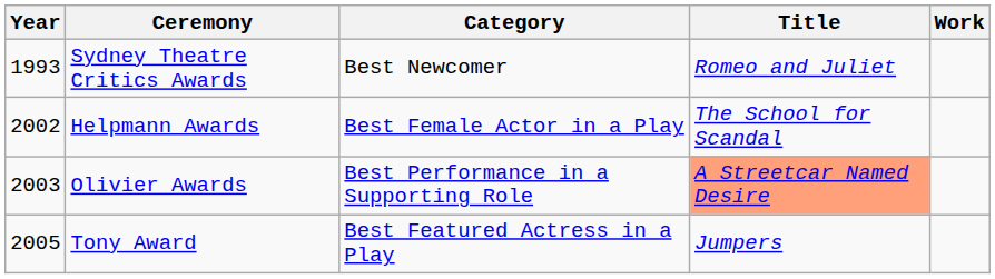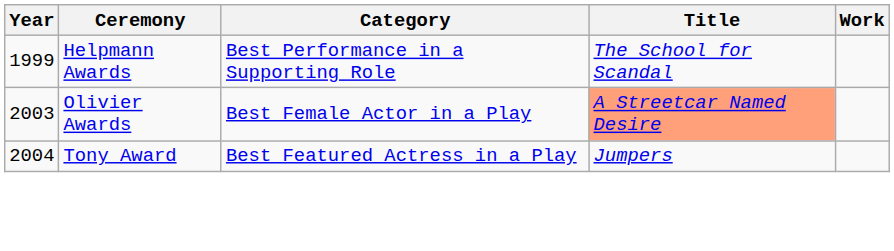- row: 1993 | Sydney Theatre Critics Awards | Best Newcomer | Romeo and Juliet
Helpmann Awards | Year: 2002 -> 1999
Helpmann Awards | Category: Best Female Actor in a Play -> Best Performance in a Supporting Role
Olivier Awards | Category: Best Performance in a Supporting Role -> Best Female Actor in a Play
Tony Award | Year: 2005 -> 2004
